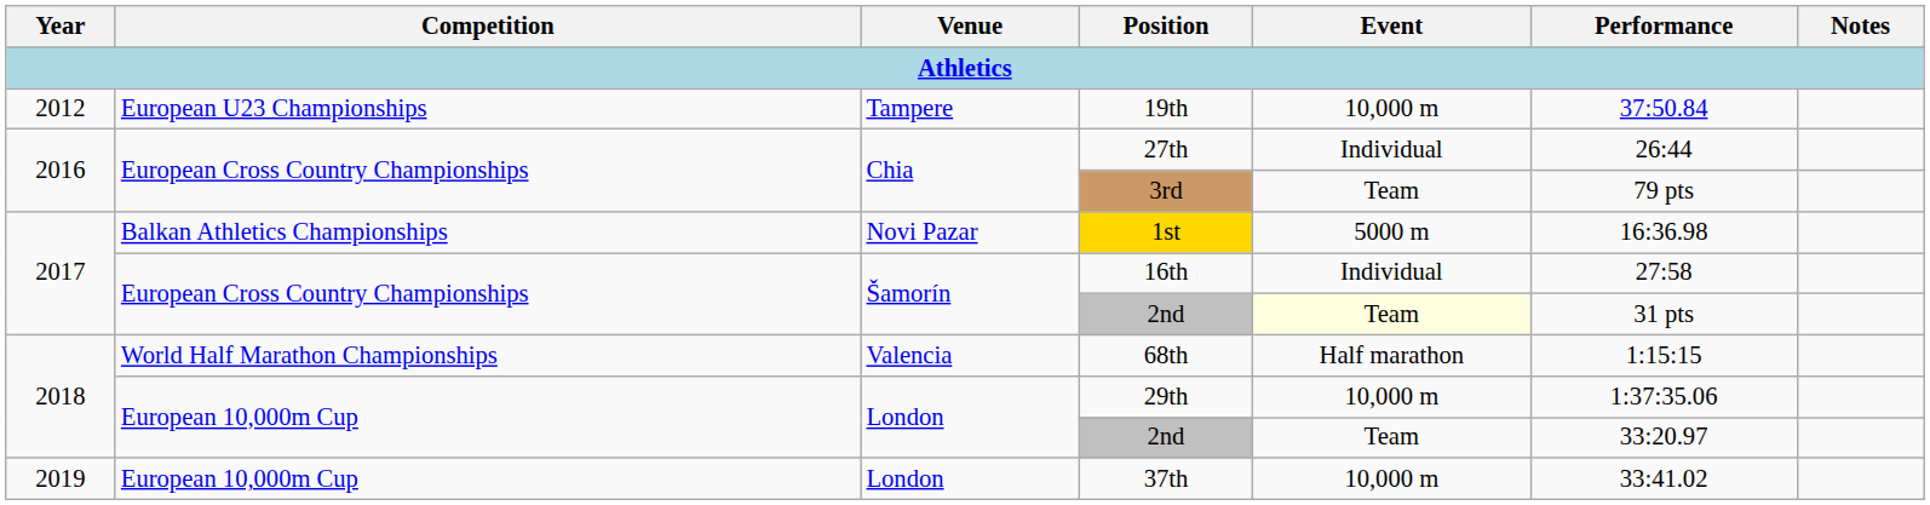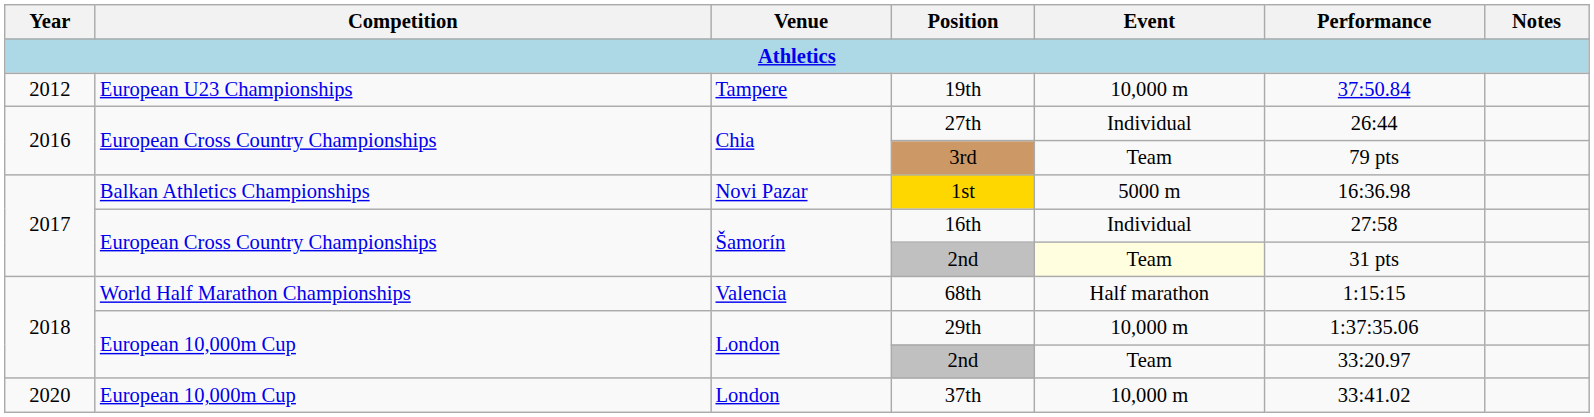37th | Year: 2019 -> 2020
